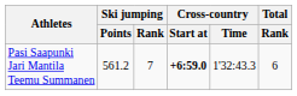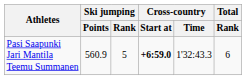Pasi Saapunki Jari Mantila Teemu Summanen | Ski jumping / Points: 561.2 -> 560.9
Pasi Saapunki Jari Mantila Teemu Summanen | Ski jumping / Rank: 7 -> 5
